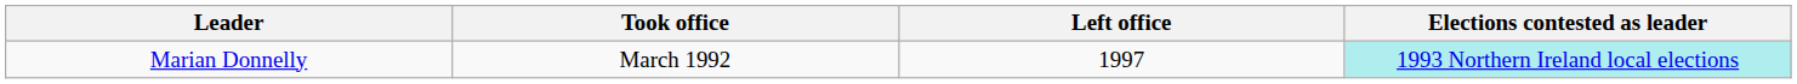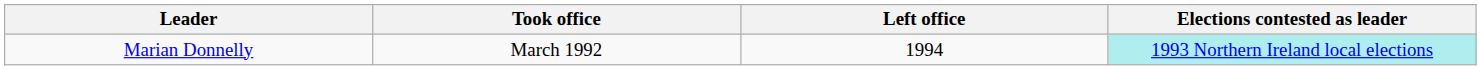Marian Donnelly | Left office: 1997 -> 1994
